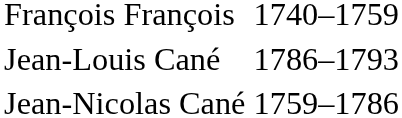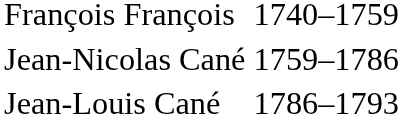rows swapped: Jean-Nicolas Cané <-> Jean-Louis Cané
